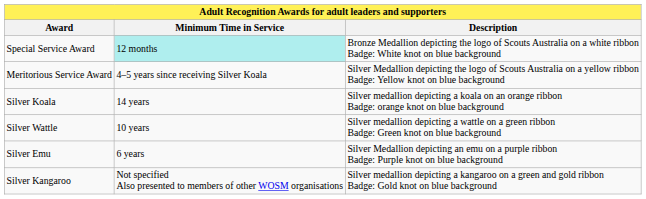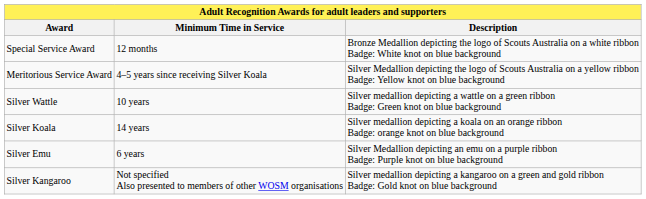Special Service Award | Minimum Time in Service: paleturquoise background -> no background
rows swapped: Silver Wattle <-> Silver Koala
